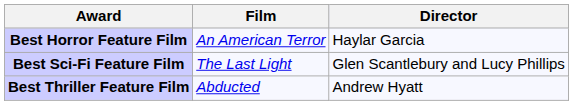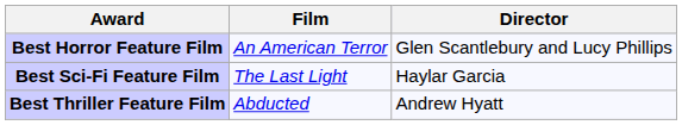Best Horror Feature Film | Director: Haylar Garcia -> Glen Scantlebury and Lucy Phillips
Best Sci-Fi Feature Film | Director: Glen Scantlebury and Lucy Phillips -> Haylar Garcia
